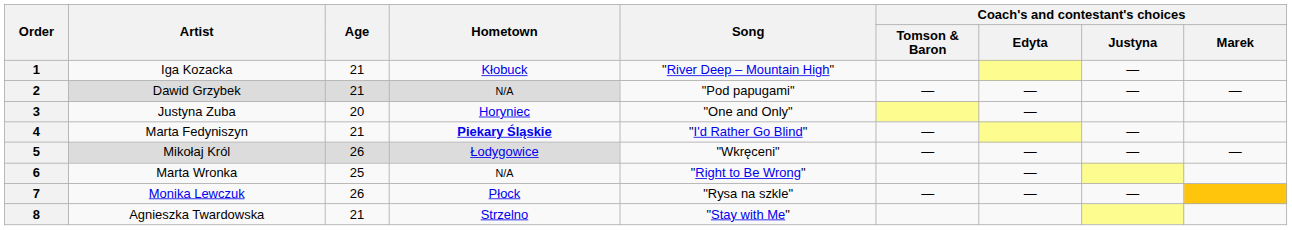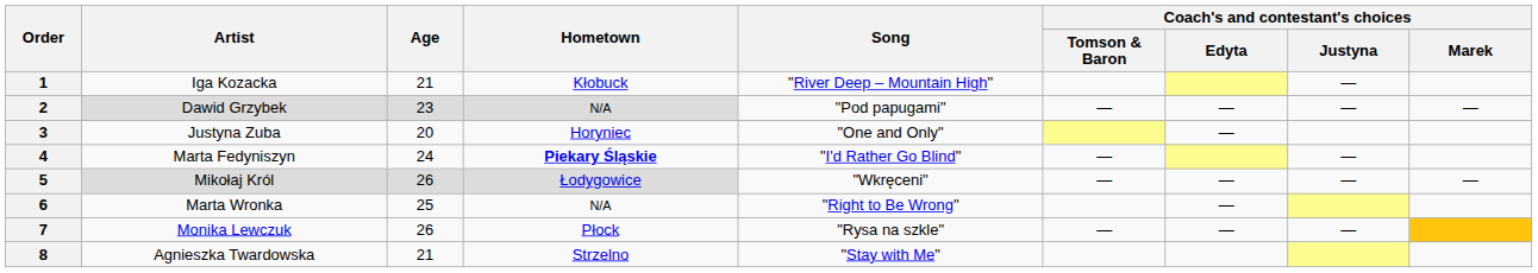2 | Age: 21 -> 23
4 | Age: 21 -> 24
